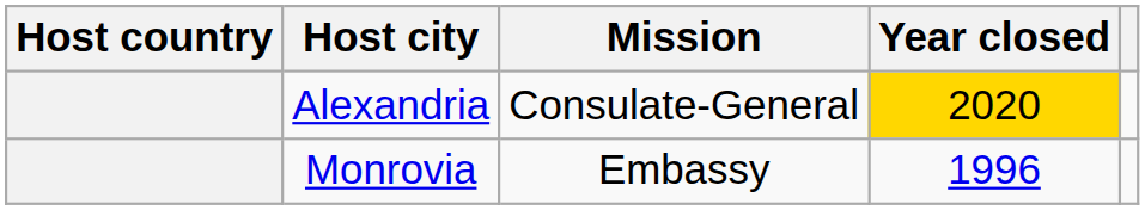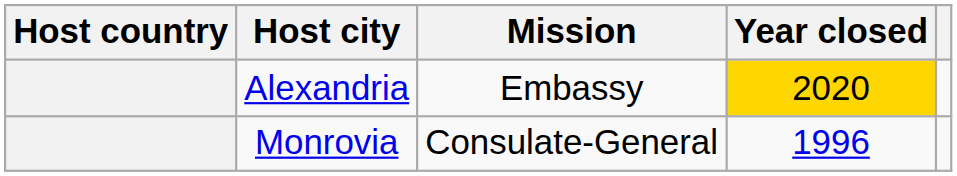Alexandria | Mission: Consulate-General -> Embassy
Monrovia | Mission: Embassy -> Consulate-General
